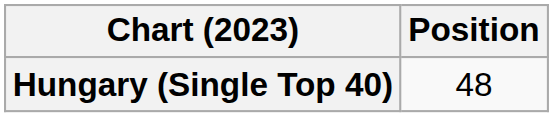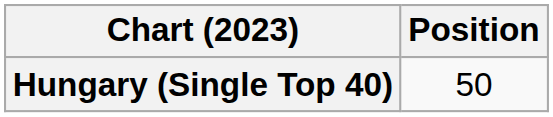Hungary (Single Top 40) | Position: 48 -> 50
